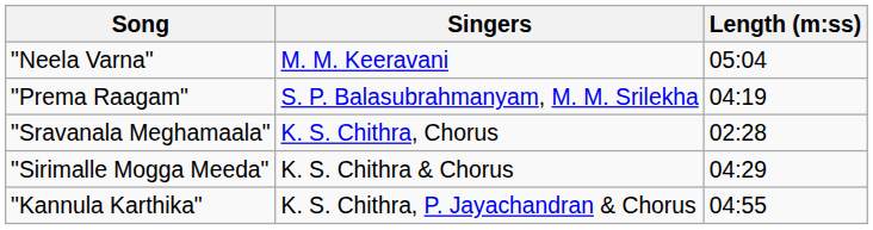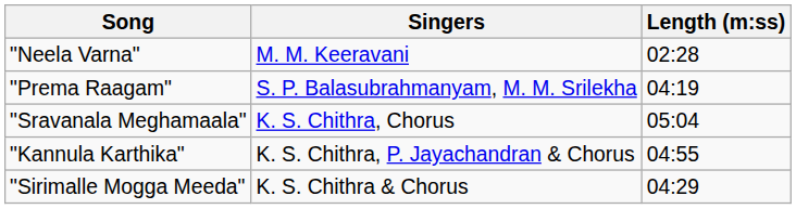"Neela Varna" | Length (m:ss): 05:04 -> 02:28
"Sravanala Meghamaala" | Length (m:ss): 02:28 -> 05:04
rows swapped: "Kannula Karthika" <-> "Sirimalle Mogga Meeda"
